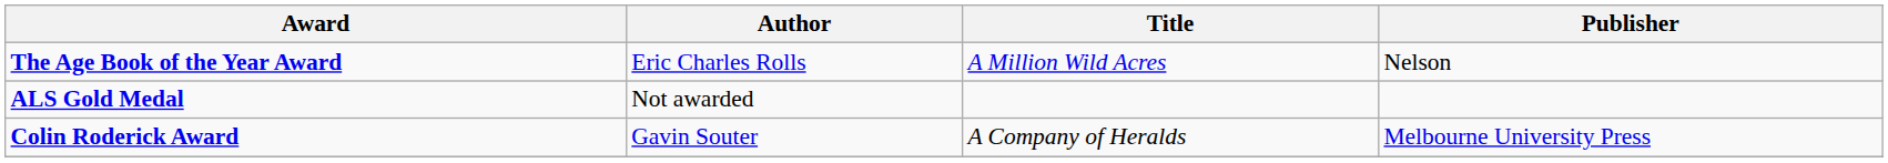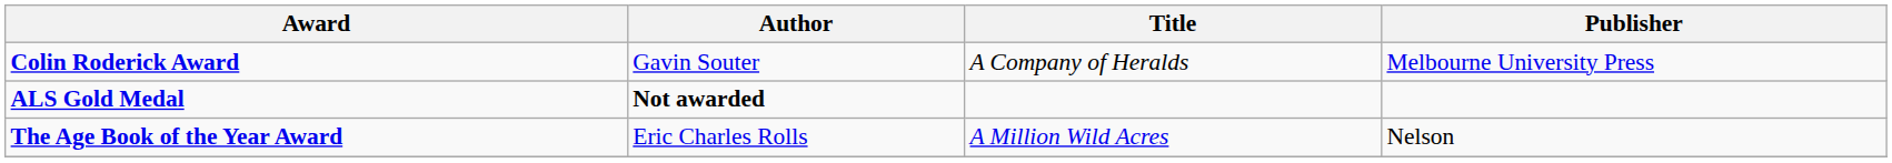rows swapped: The Age Book of the Year Award <-> Colin Roderick Award
ALS Gold Medal | Author: normal -> bold
